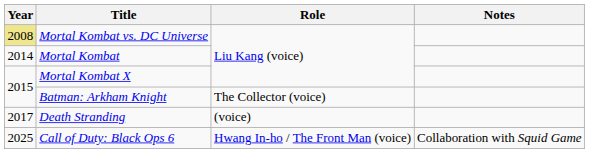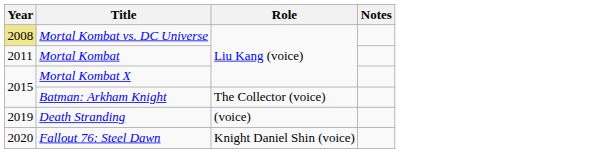Mortal Kombat | Year: 2014 -> 2011
Death Stranding | Year: 2017 -> 2019
+ row: 2020 | Fallout 76: Steel Dawn | Knight Daniel Shin (voice)
- row: 2025 | Call of Duty: Black Ops 6 | Hwang In-ho / The Front Man (voice) | Collaboration with Squid Game
